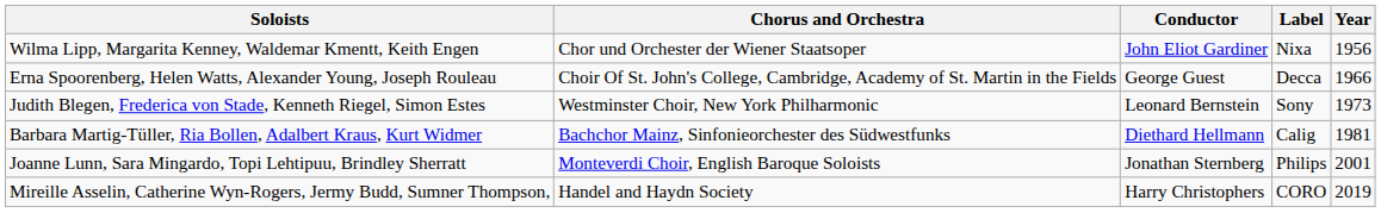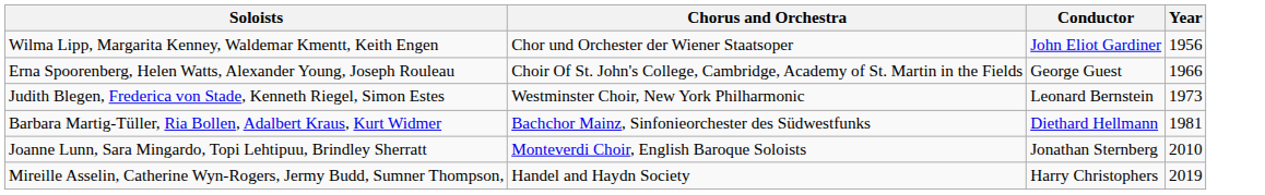- column: Label | Nixa | Decca | Sony | Calig | Philips | CORO
Joanne Lunn, Sara Mingardo, Topi Lehtipuu, Brindley Sherratt | Year: 2001 -> 2010
